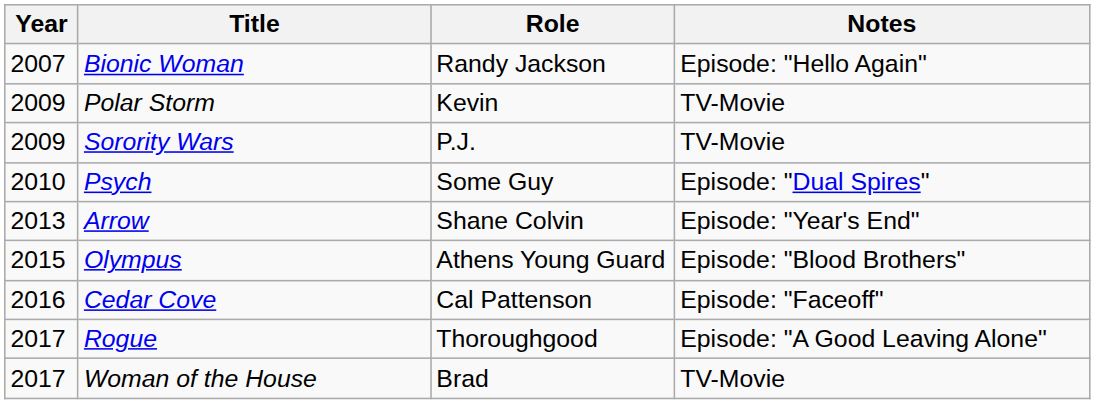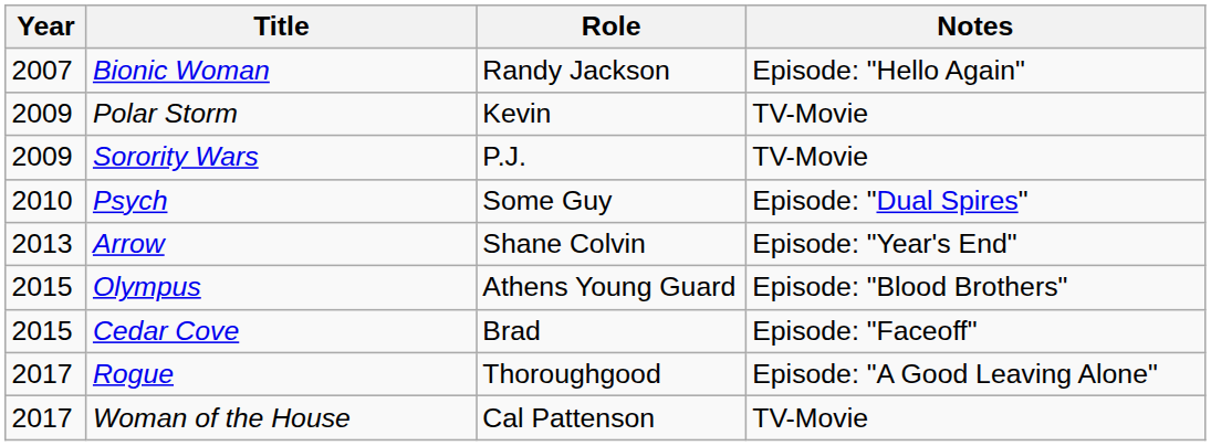Cedar Cove | Year: 2016 -> 2015
Cedar Cove | Role: Cal Pattenson -> Brad
Woman of the House | Role: Brad -> Cal Pattenson
